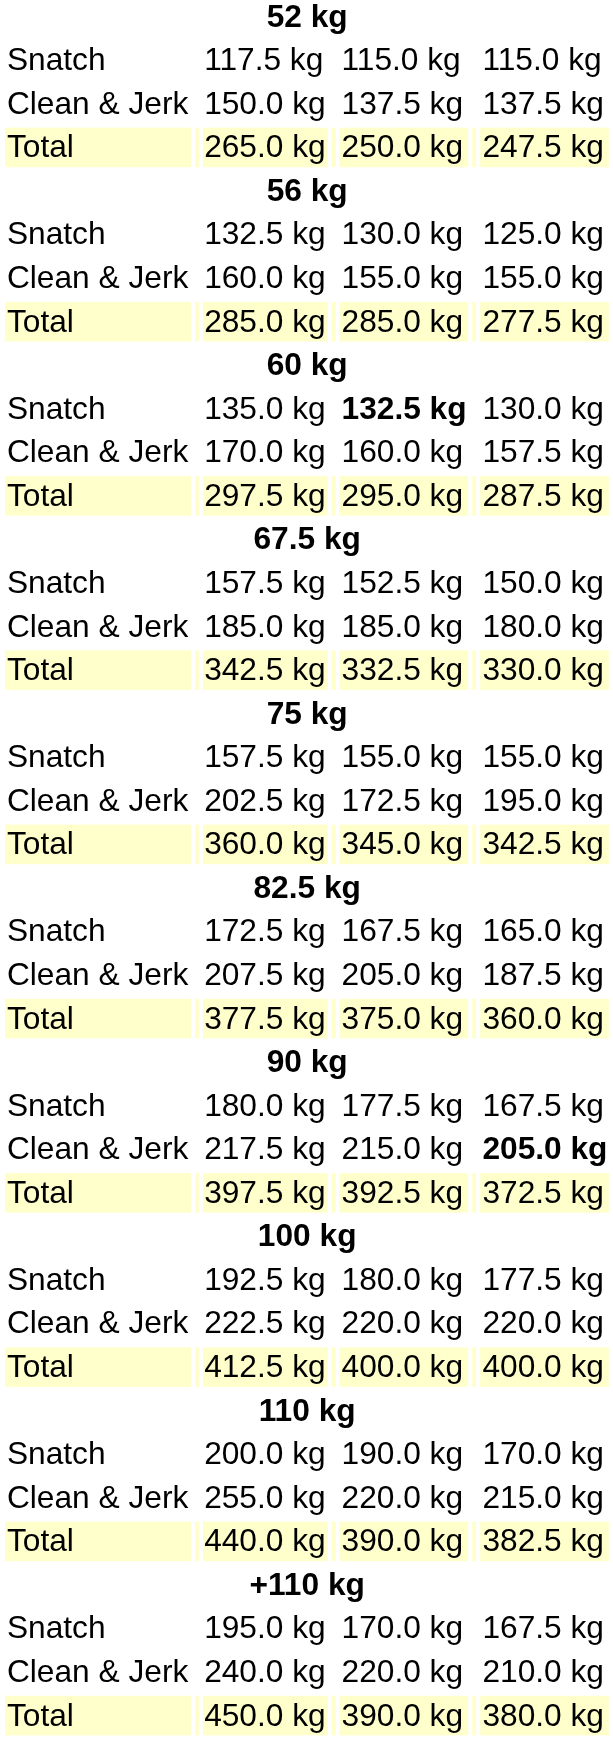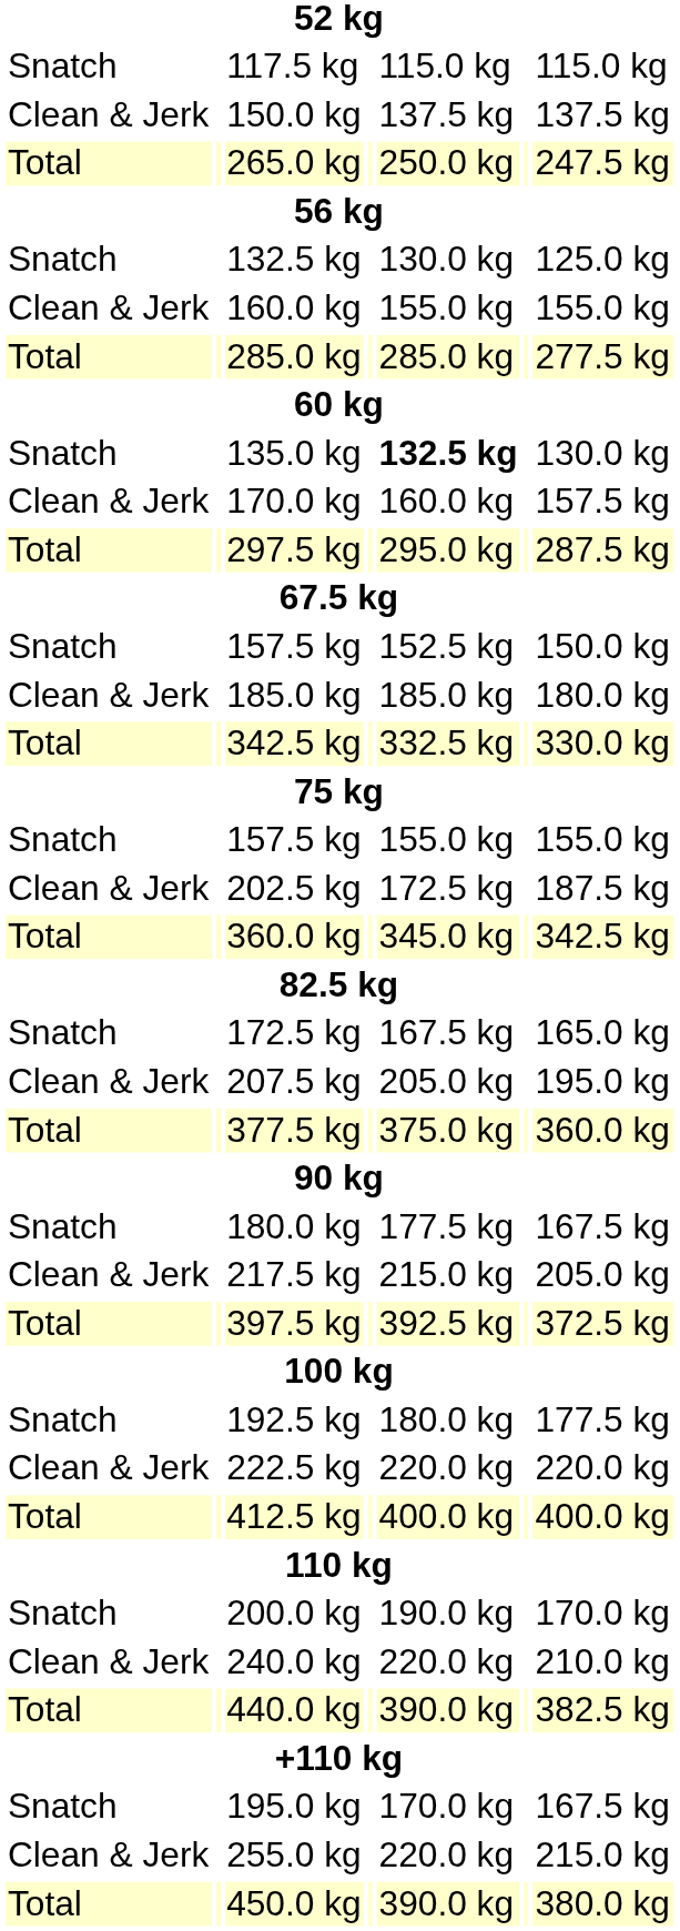202.5 kg | column 7: 195.0 kg -> 187.5 kg
207.5 kg | column 7: 187.5 kg -> 195.0 kg
217.5 kg | column 7: bold -> normal
rows swapped: 240.0 kg <-> 255.0 kg
